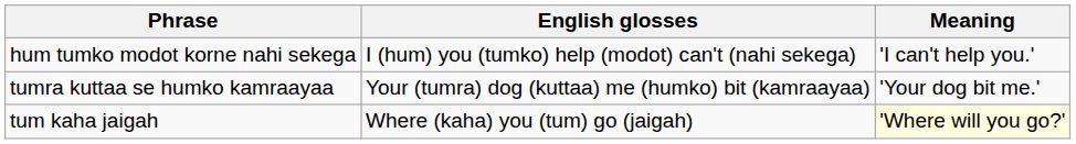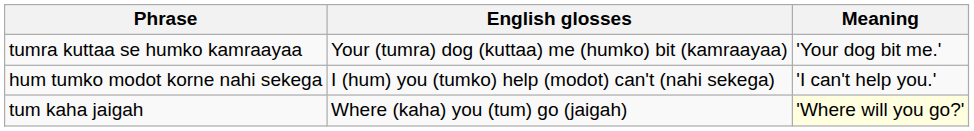rows swapped: hum tumko modot korne nahi sekega <-> tumra kuttaa se humko kamraayaa
